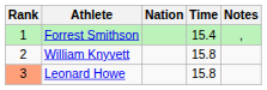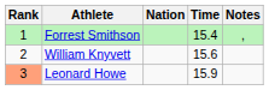William Knyvett | Time: 15.8 -> 15.6
Leonard Howe | Time: 15.8 -> 15.9
